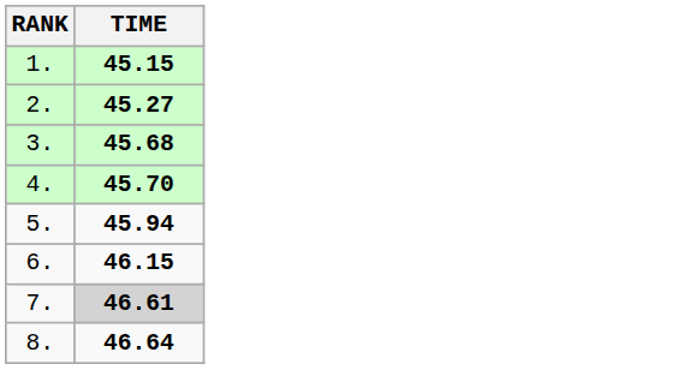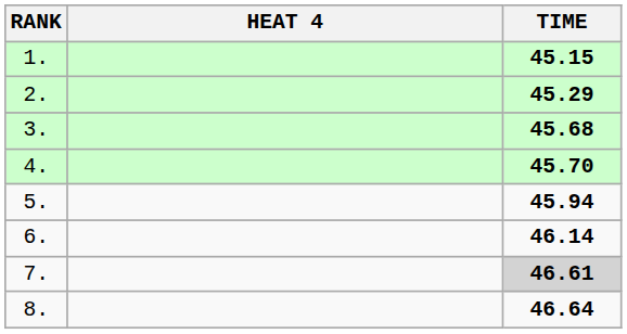+ column: HEAT 4
2. | TIME: 45.27 -> 45.29
6. | TIME: 46.15 -> 46.14
